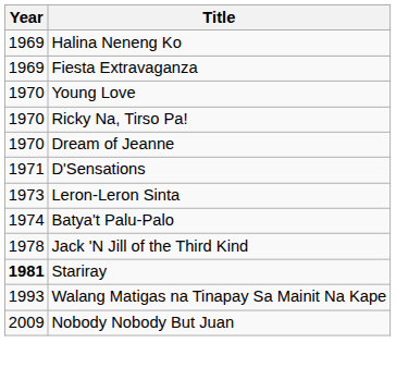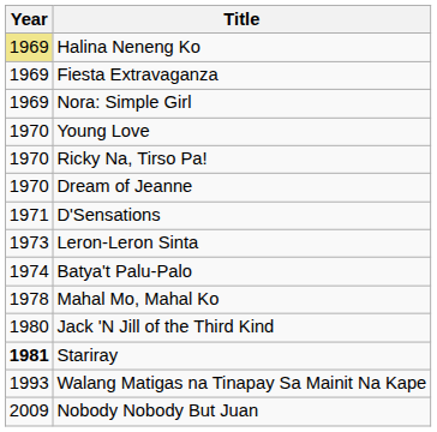Halina Neneng Ko | Year: no background -> khaki background
+ row: 1969 | Nora: Simple Girl
+ row: 1978 | Mahal Mo, Mahal Ko
Jack 'N Jill of the Third Kind | Year: 1978 -> 1980
